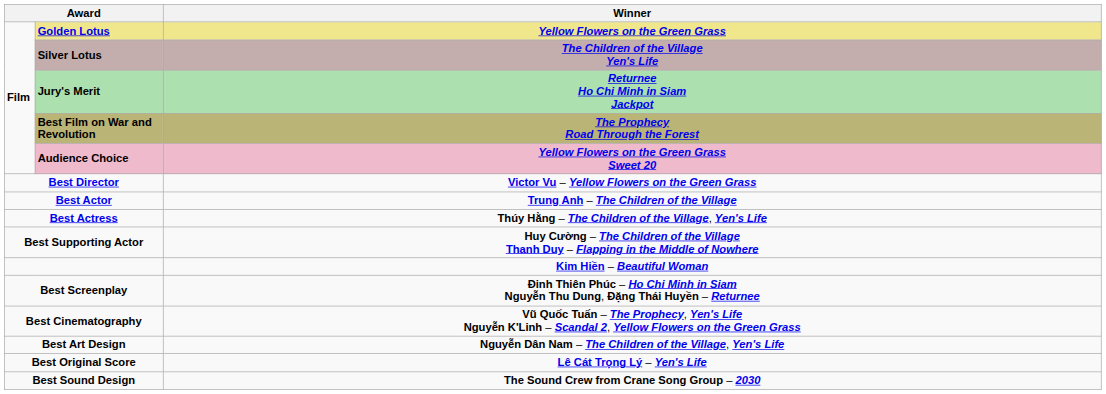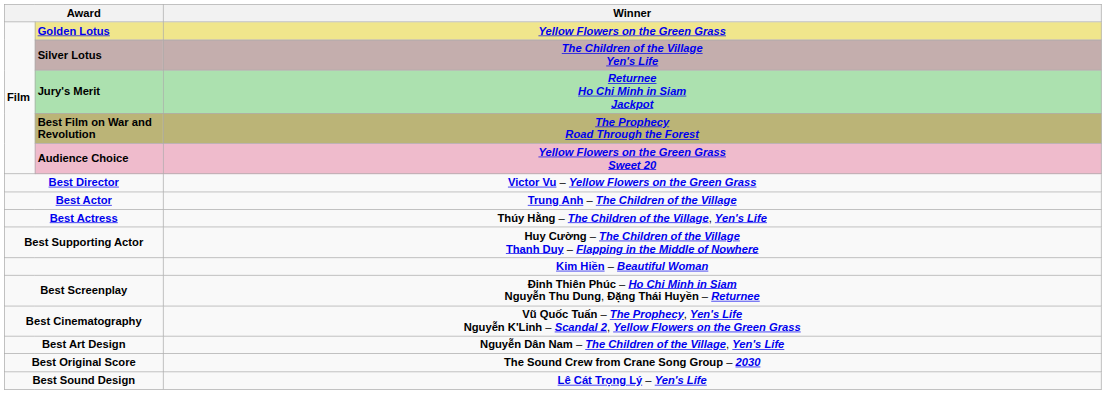Best Original Score | Winner: Lê Cát Trọng Lý – Yen's Life -> The Sound Crew from Crane Song Group – 2030
Best Sound Design | Winner: The Sound Crew from Crane Song Group – 2030 -> Lê Cát Trọng Lý – Yen's Life
